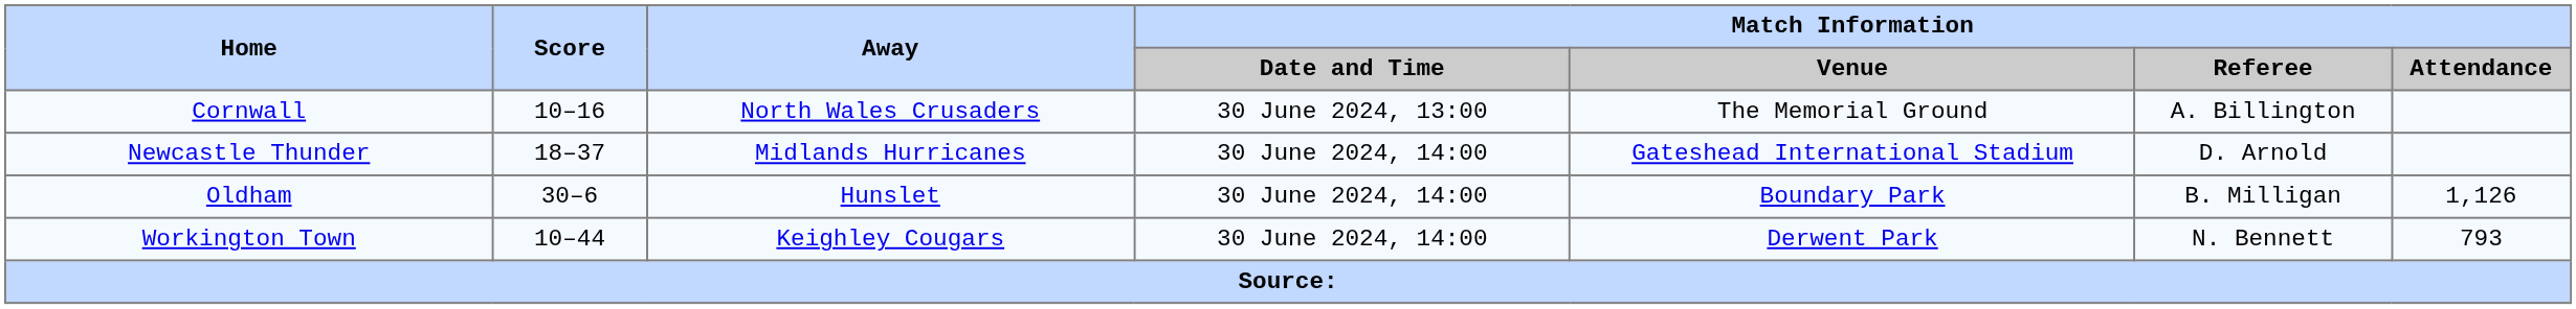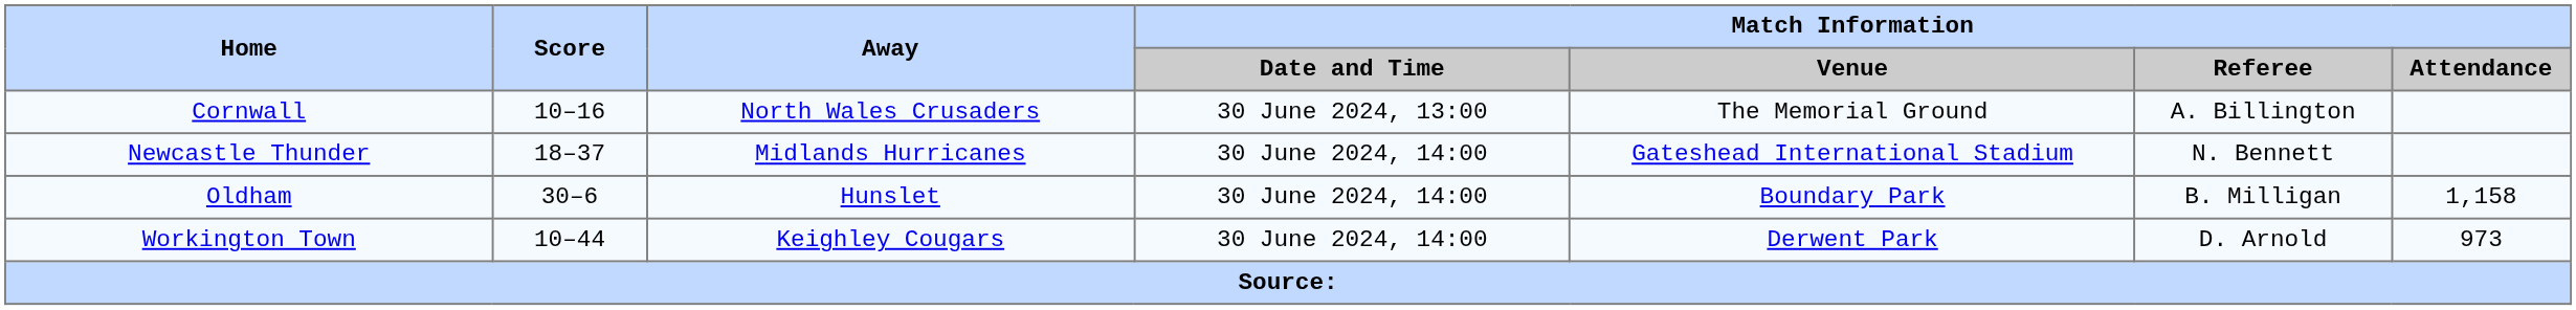Newcastle Thunder | Match Information / Referee: D. Arnold -> N. Bennett
Oldham | Match Information / Attendance: 1,126 -> 1,158
Workington Town | Match Information / Referee: N. Bennett -> D. Arnold
Workington Town | Match Information / Attendance: 793 -> 973
